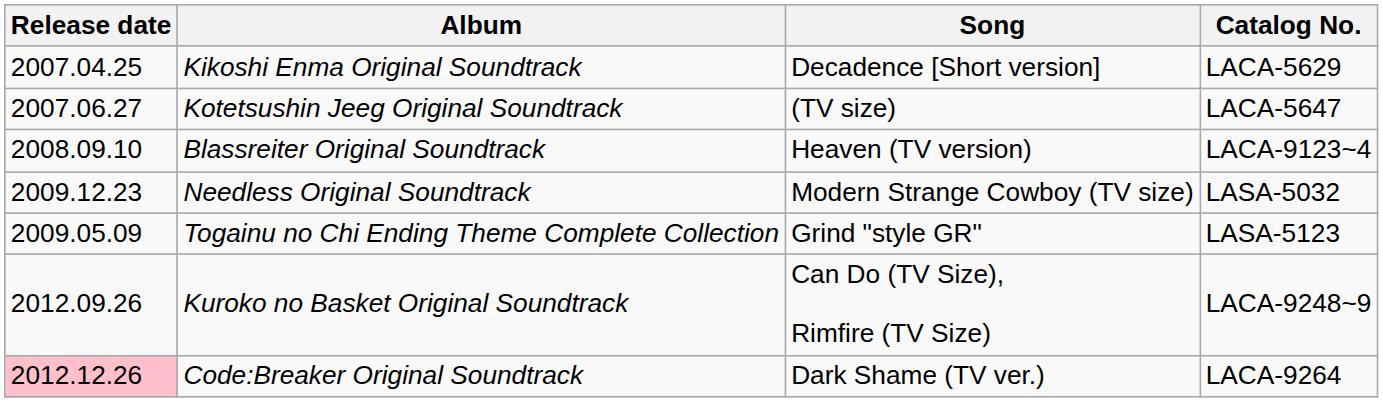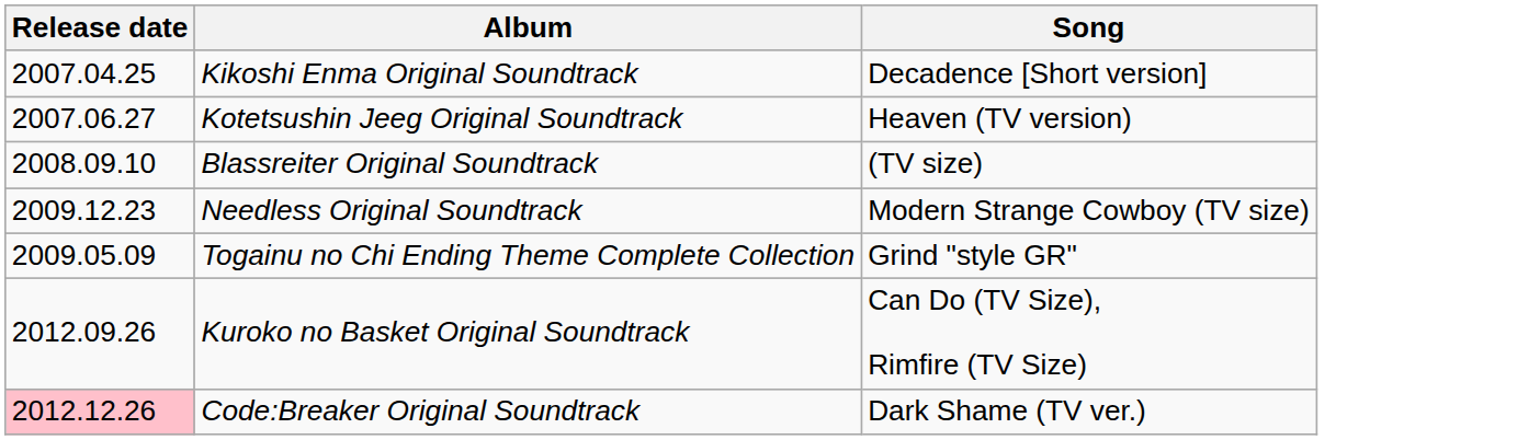- column: Catalog No. | LACA-5629 | LACA-5647 | LACA-9123~4 | LASA-5032 | LASA-5123 | LACA-9248~9 | LACA-9264
Kotetsushin Jeeg Original Soundtrack | Song: (TV size) -> Heaven (TV version)
Blassreiter Original Soundtrack | Song: Heaven (TV version) -> (TV size)
